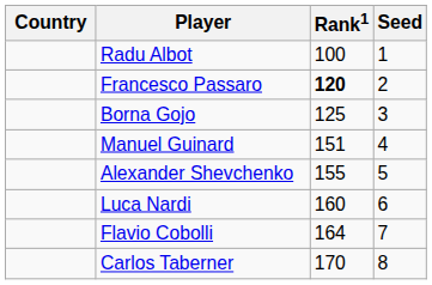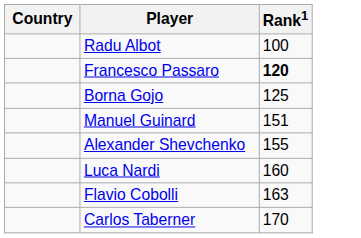- column: Seed | 1 | 2 | 3 | 4 | 5 | 6 | 7 | 8
Flavio Cobolli | Rank1: 164 -> 163
